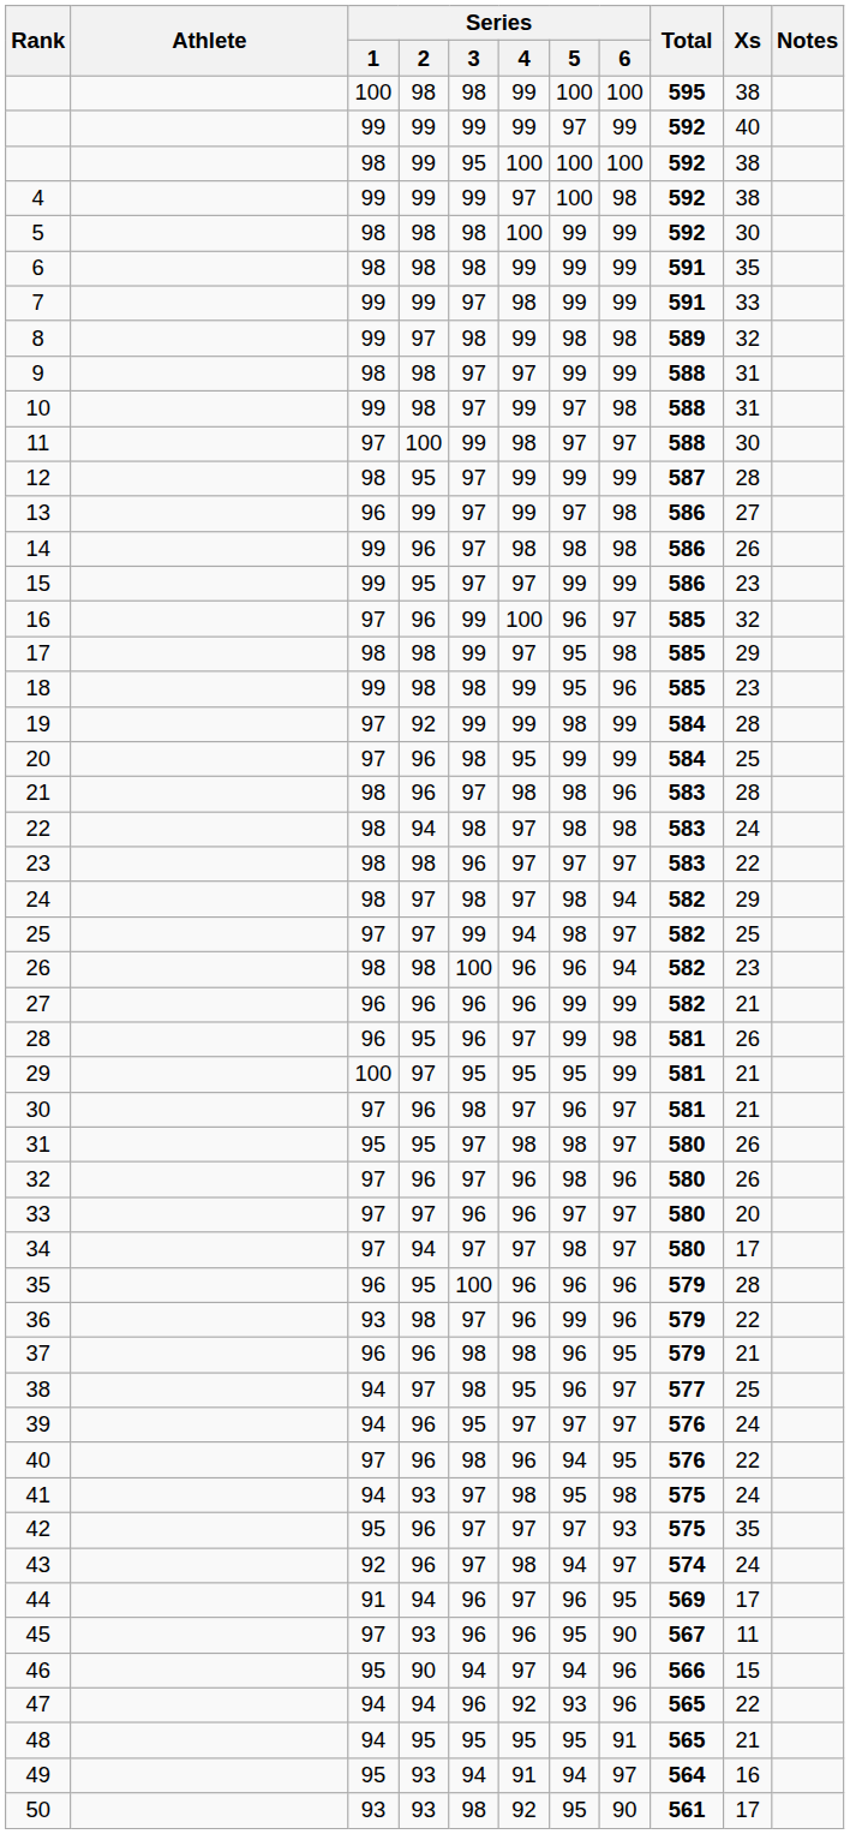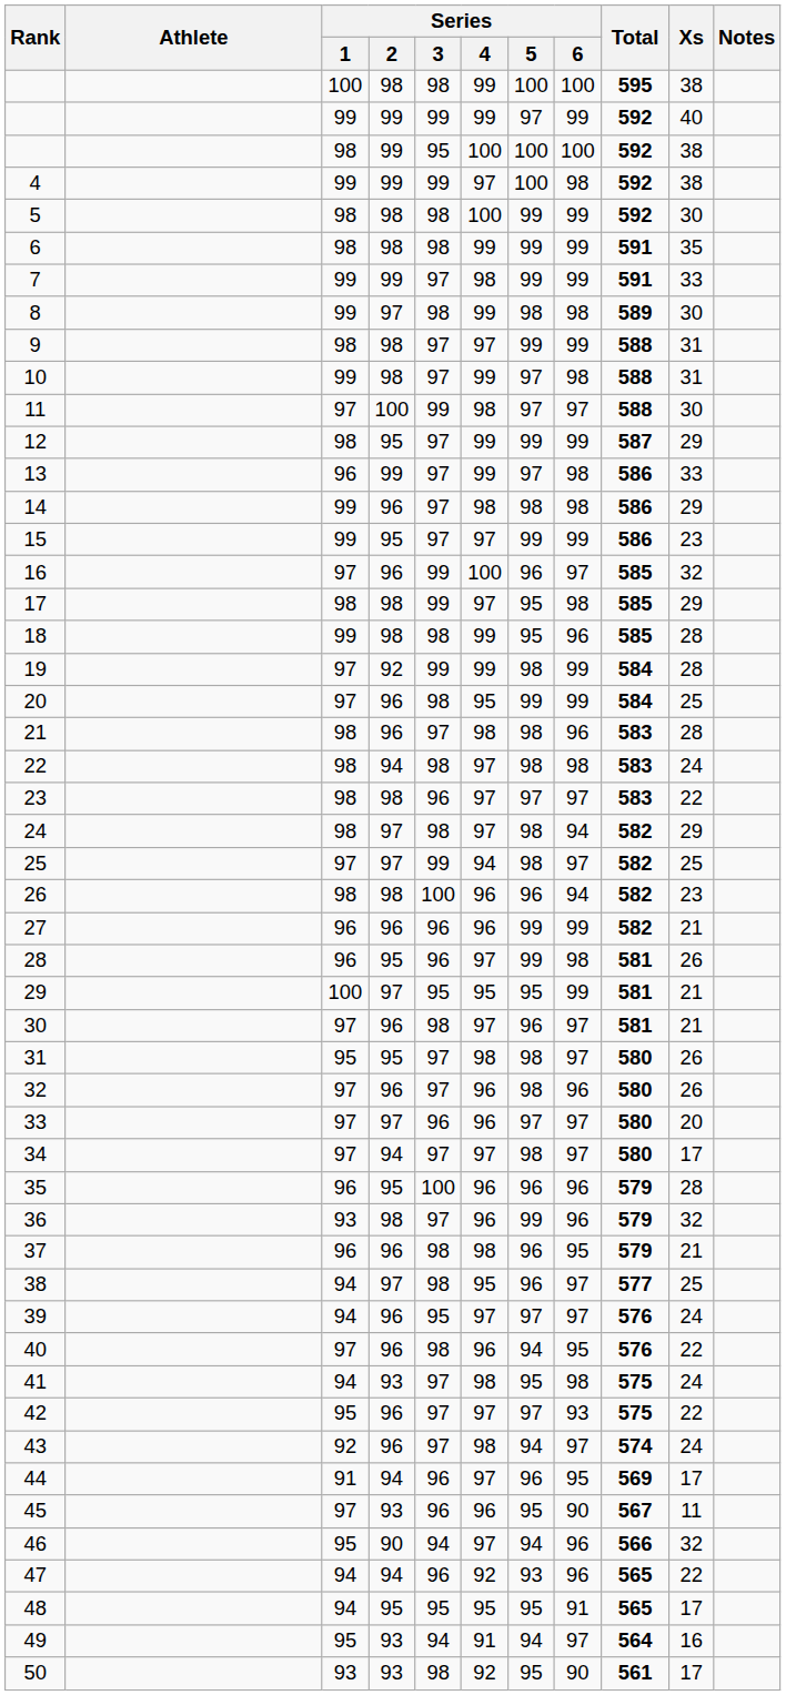8 | Xs: 32 -> 30
12 | Xs: 28 -> 29
13 | Xs: 27 -> 33
14 | Xs: 26 -> 29
18 | Xs: 23 -> 28
36 | Xs: 22 -> 32
42 | Xs: 35 -> 22
46 | Xs: 15 -> 32
48 | Xs: 21 -> 17
